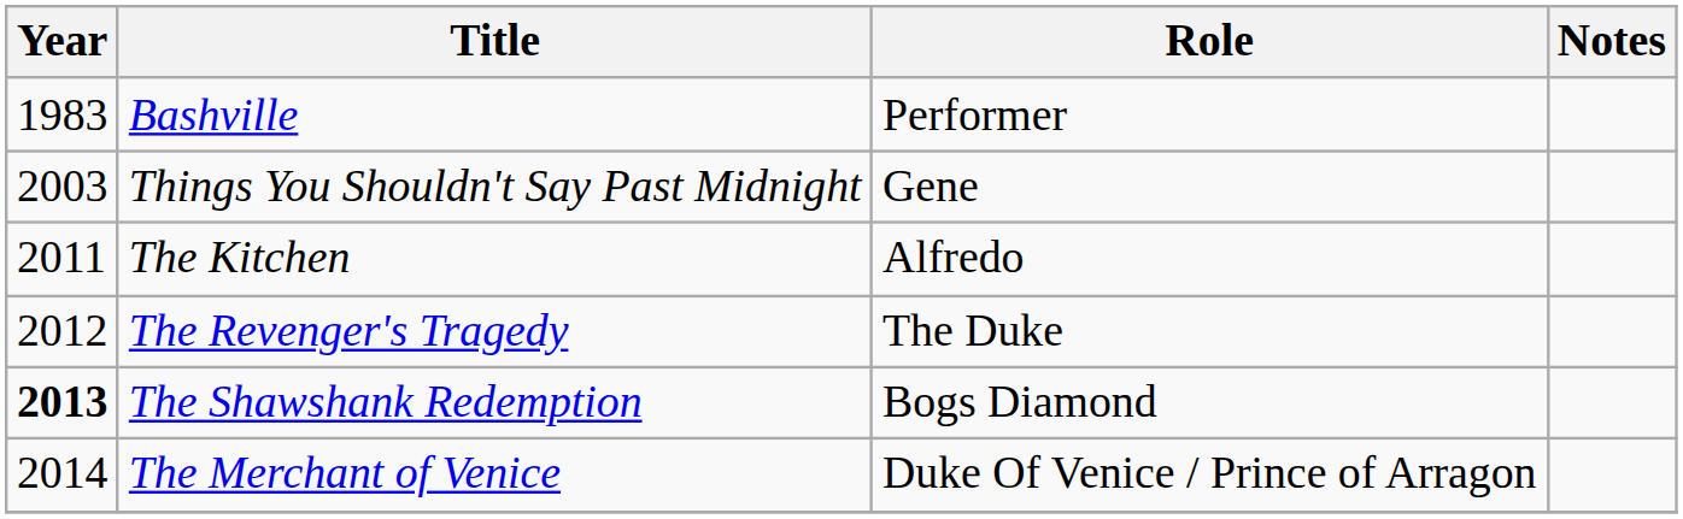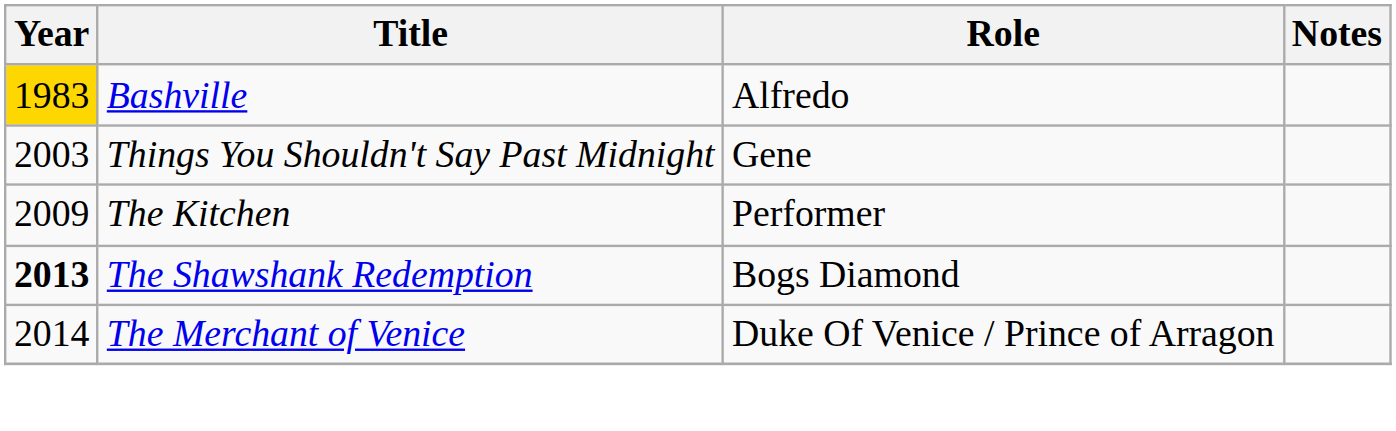Bashville | Year: no background -> gold background
Bashville | Role: Performer -> Alfredo
The Kitchen | Year: 2011 -> 2009
The Kitchen | Role: Alfredo -> Performer
- row: 2012 | The Revenger's Tragedy | The Duke
